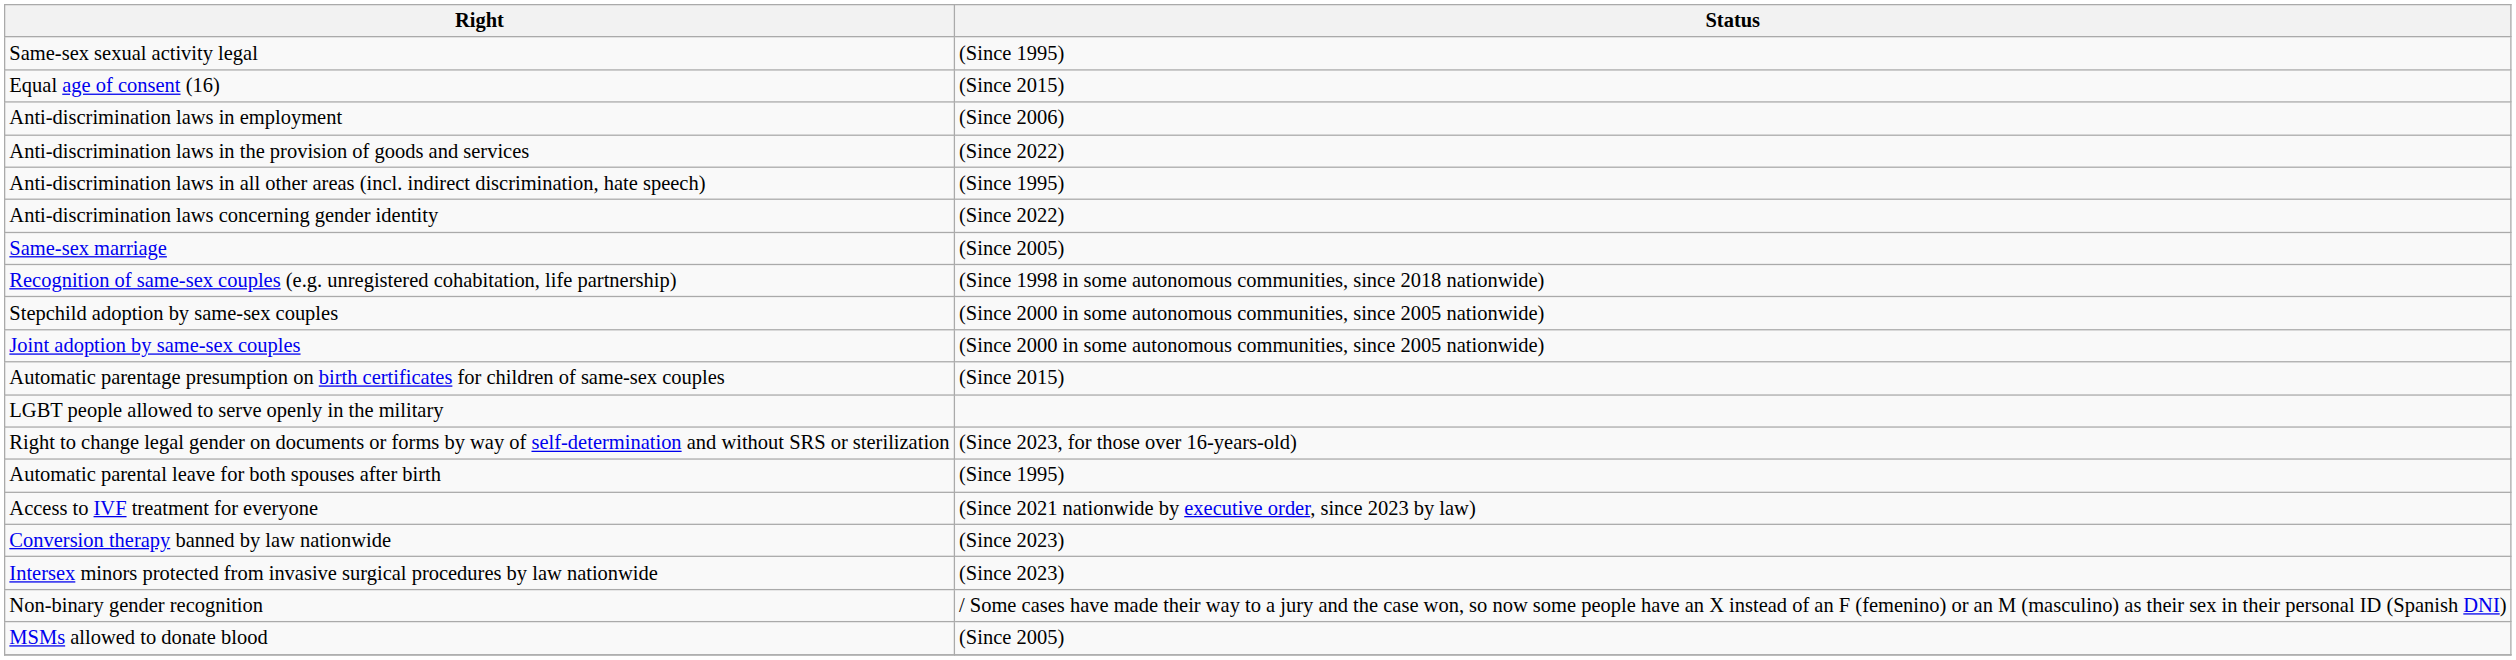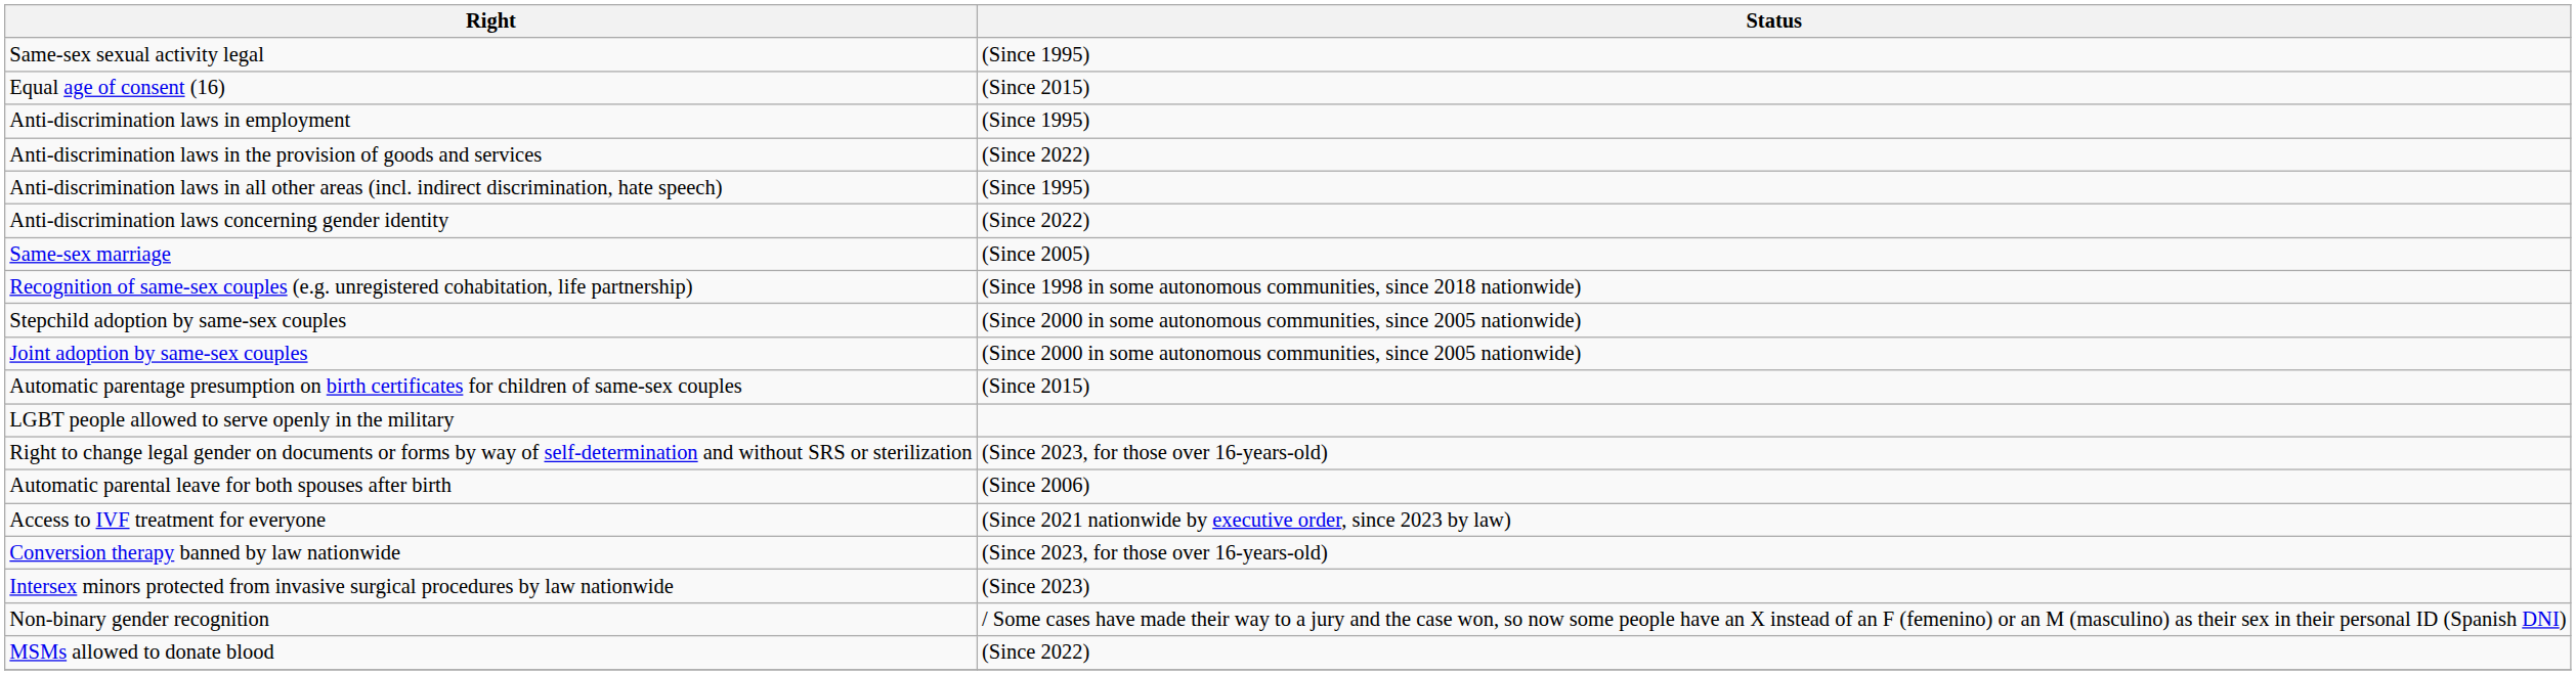Anti-discrimination laws in employment | Status: (Since 2006) -> (Since 1995)
Automatic parental leave for both spouses after birth | Status: (Since 1995) -> (Since 2006)
Conversion therapy banned by law nationwide | Status: (Since 2023) -> (Since 2023, for those over 16-years-old)
MSMs allowed to donate blood | Status: (Since 2005) -> (Since 2022)
